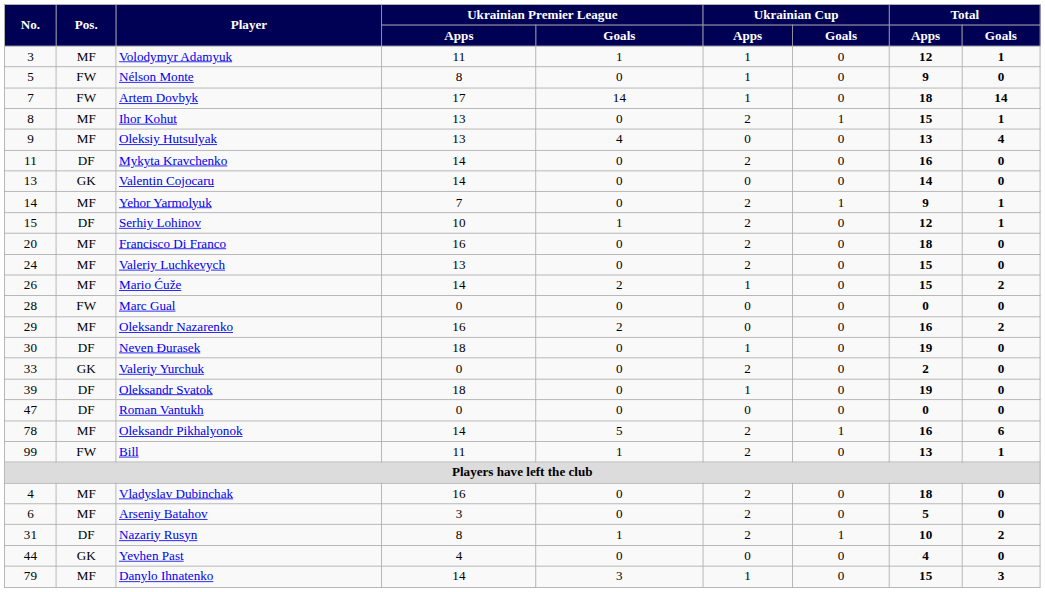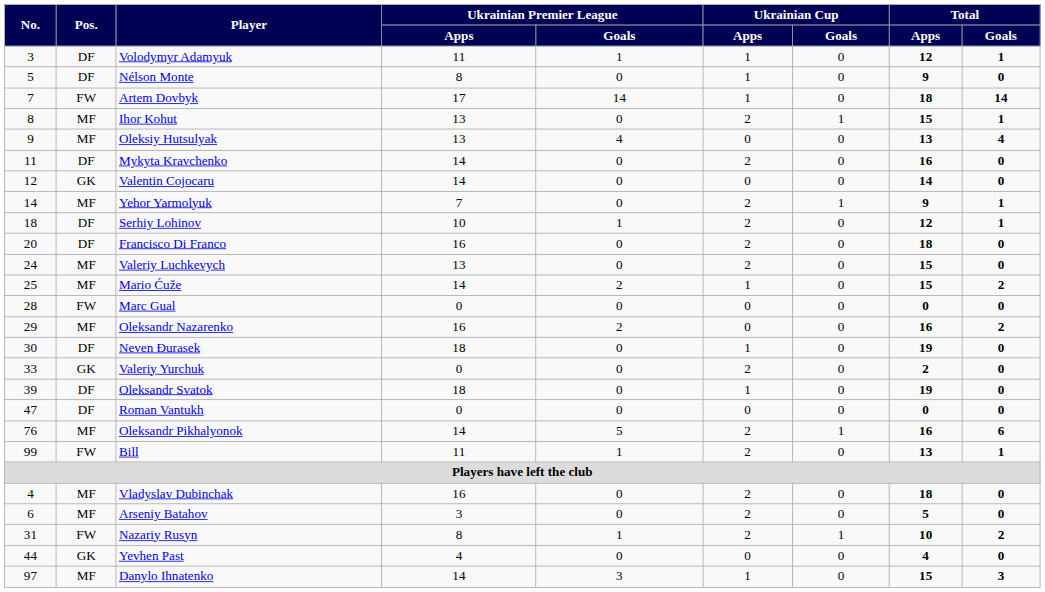Volodymyr Adamyuk | Pos.: MF -> DF
Nélson Monte | Pos.: FW -> DF
Valentin Cojocaru | No.: 13 -> 12
Serhiy Lohinov | No.: 15 -> 18
Francisco Di Franco | Pos.: MF -> DF
Mario Ćuže | No.: 26 -> 25
Oleksandr Pikhalyonok | No.: 78 -> 76
Nazariy Rusyn | Pos.: DF -> FW
Danylo Ihnatenko | No.: 79 -> 97
